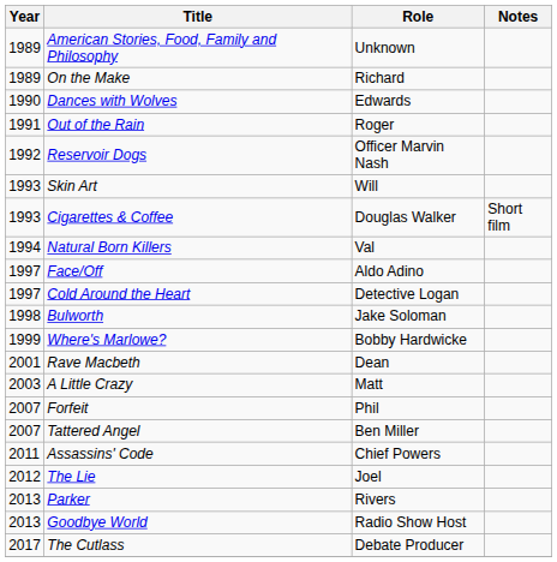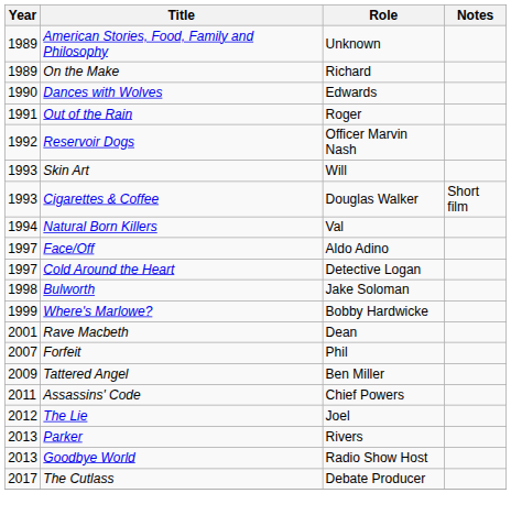- row: 2003 | A Little Crazy | Matt
Tattered Angel | Year: 2007 -> 2009
